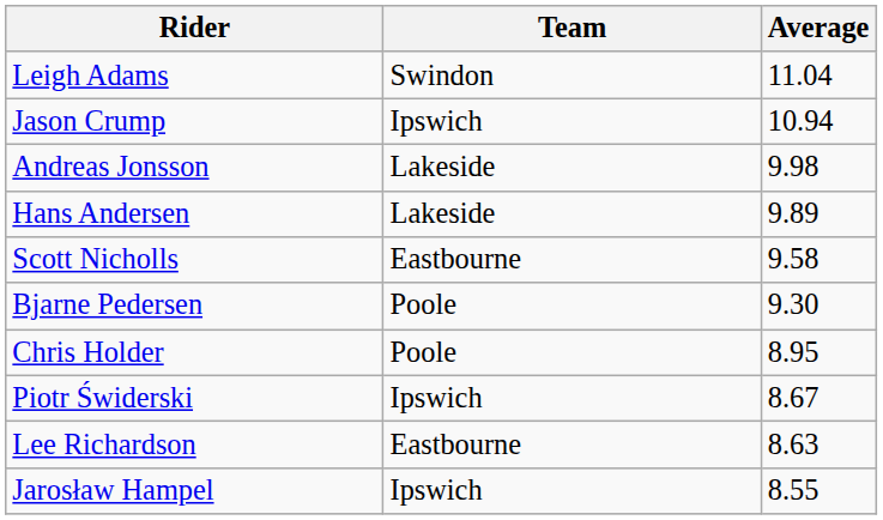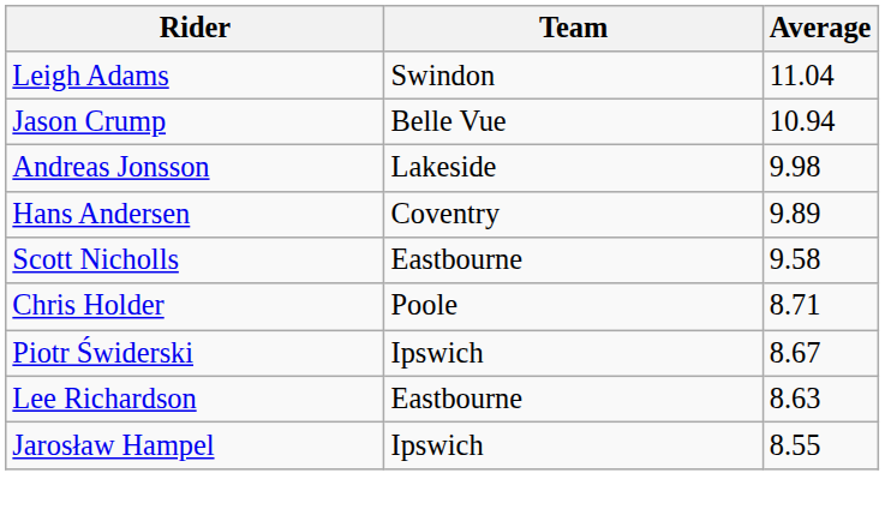Jason Crump | Team: Ipswich -> Belle Vue
Hans Andersen | Team: Lakeside -> Coventry
- row: Bjarne Pedersen | Poole | 9.30
Chris Holder | Average: 8.95 -> 8.71
